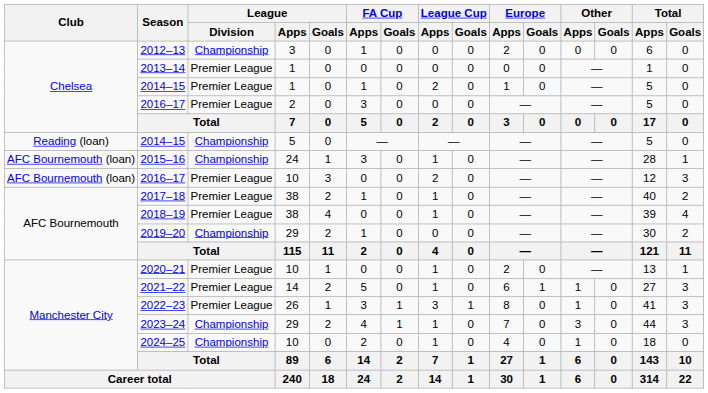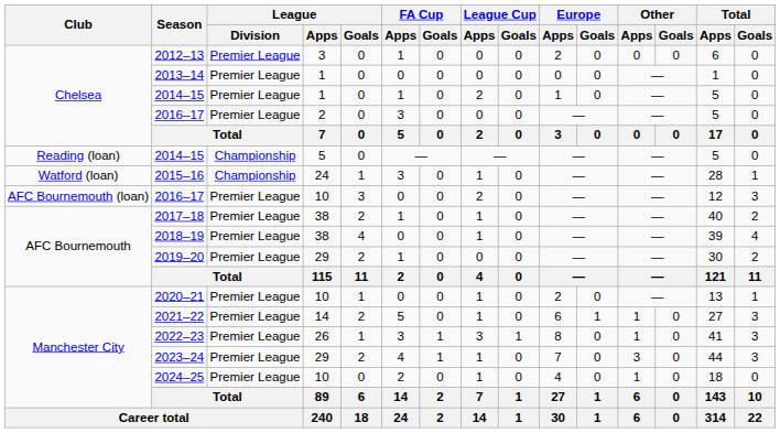2012–13 | League / Division: Championship -> Premier League
2015–16 | Club: AFC Bournemouth (loan) -> Watford (loan)
2019–20 | League / Division: Championship -> Premier League
2023–24 | League / Division: Championship -> Premier League
2024–25 | League / Division: Championship -> Premier League
